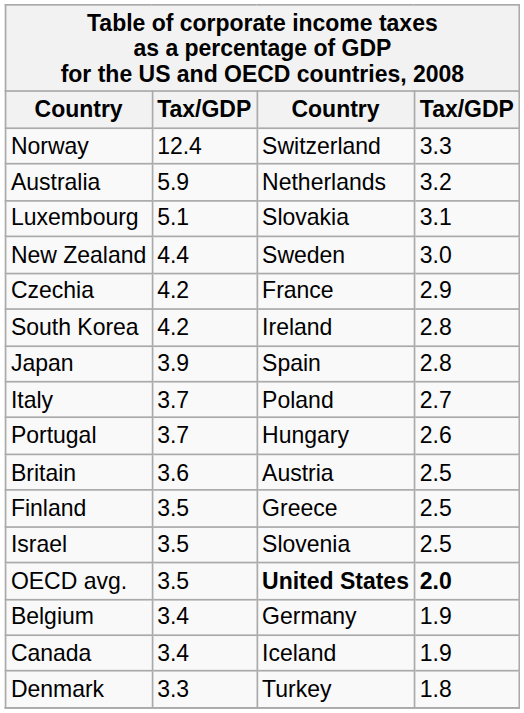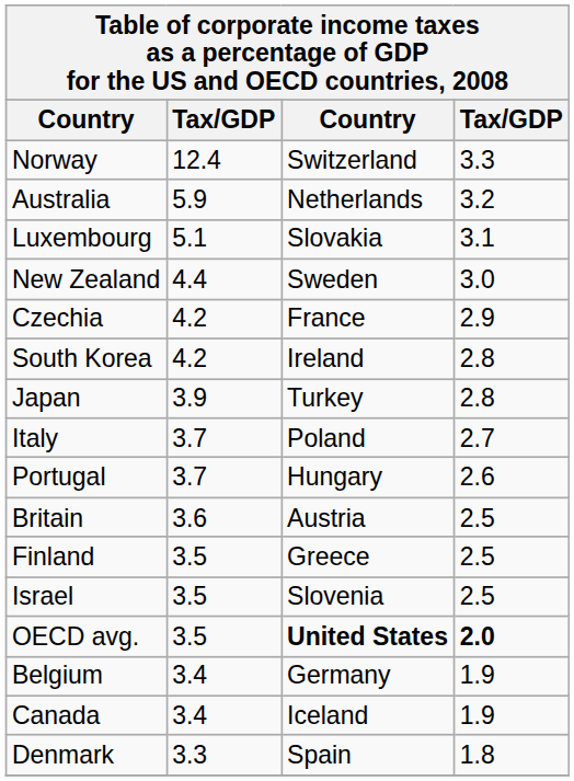Japan | column 3: Spain -> Turkey
Denmark | column 3: Turkey -> Spain
